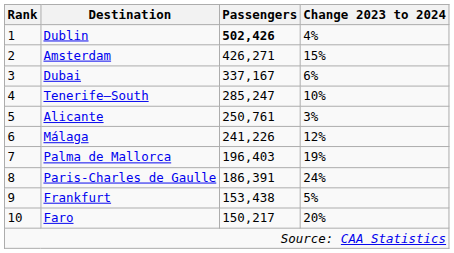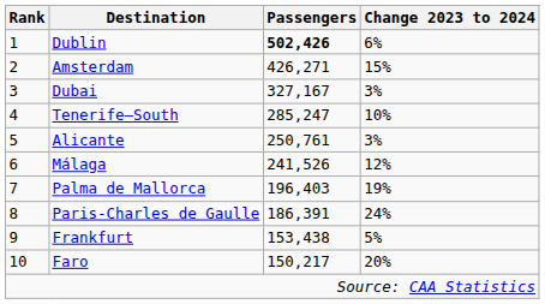Dublin | Change 2023 to 2024: 4% -> 6%
Dubai | Passengers: 337,167 -> 327,167
Dubai | Change 2023 to 2024: 6% -> 3%
Málaga | Passengers: 241,226 -> 241,526
